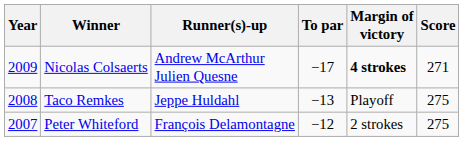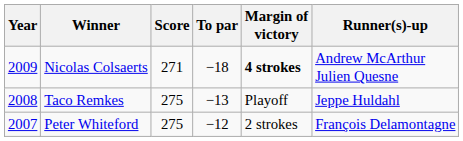columns swapped: Score <-> Runner(s)-up
Nicolas Colsaerts | To par: −17 -> −18
